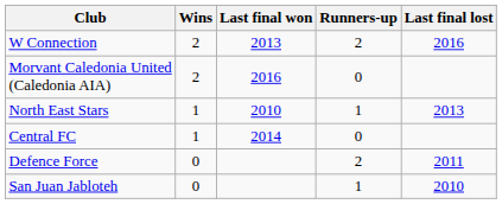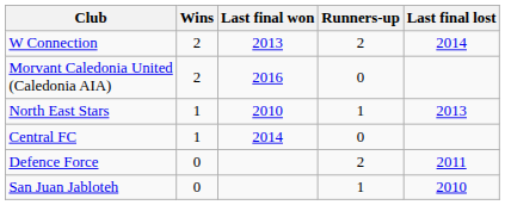W Connection | Last final lost: 2016 -> 2014
